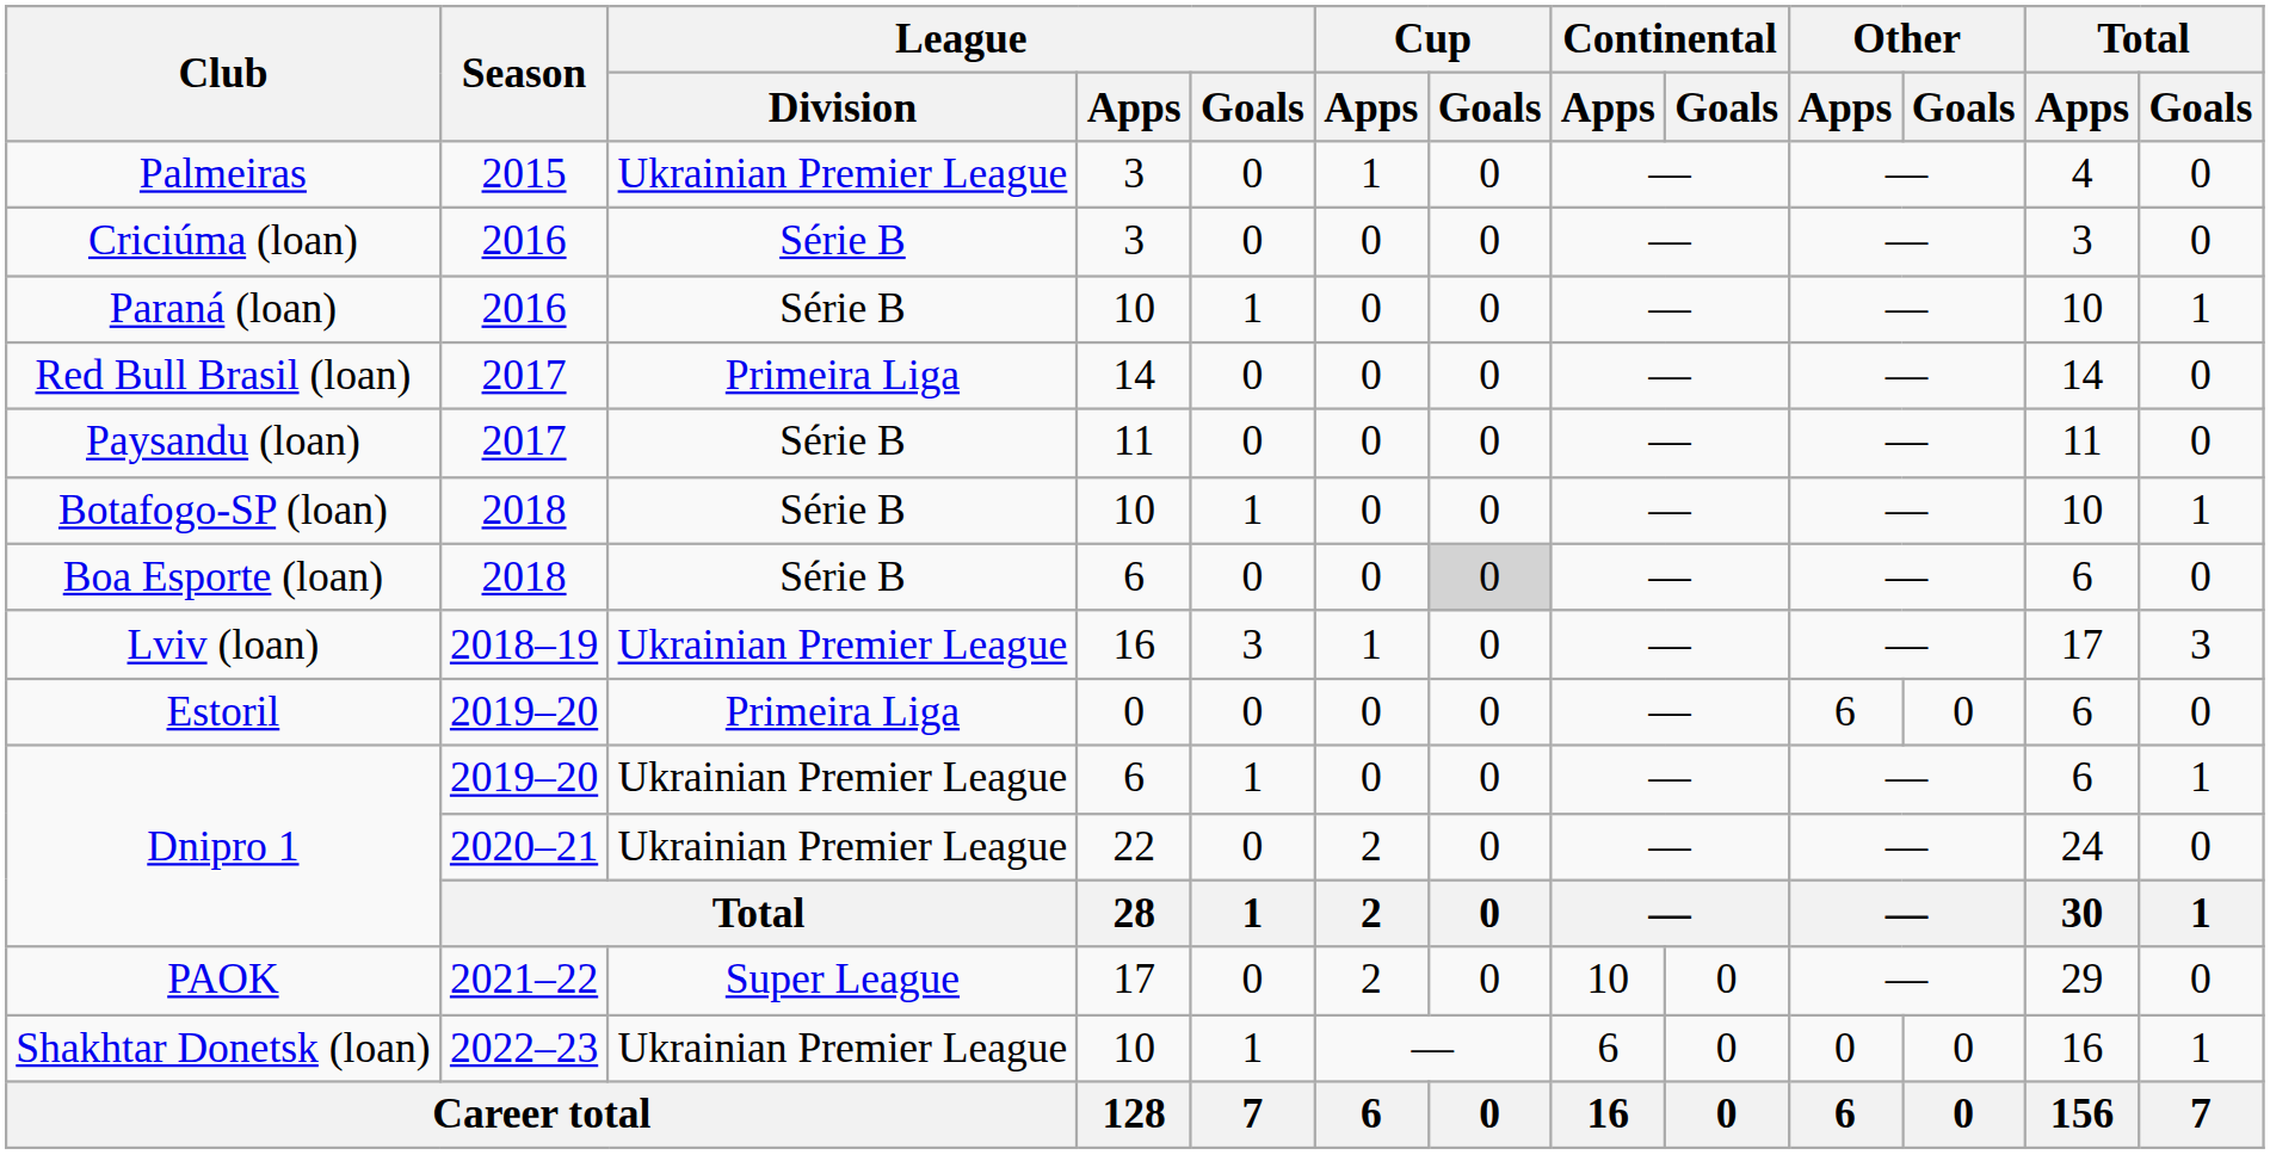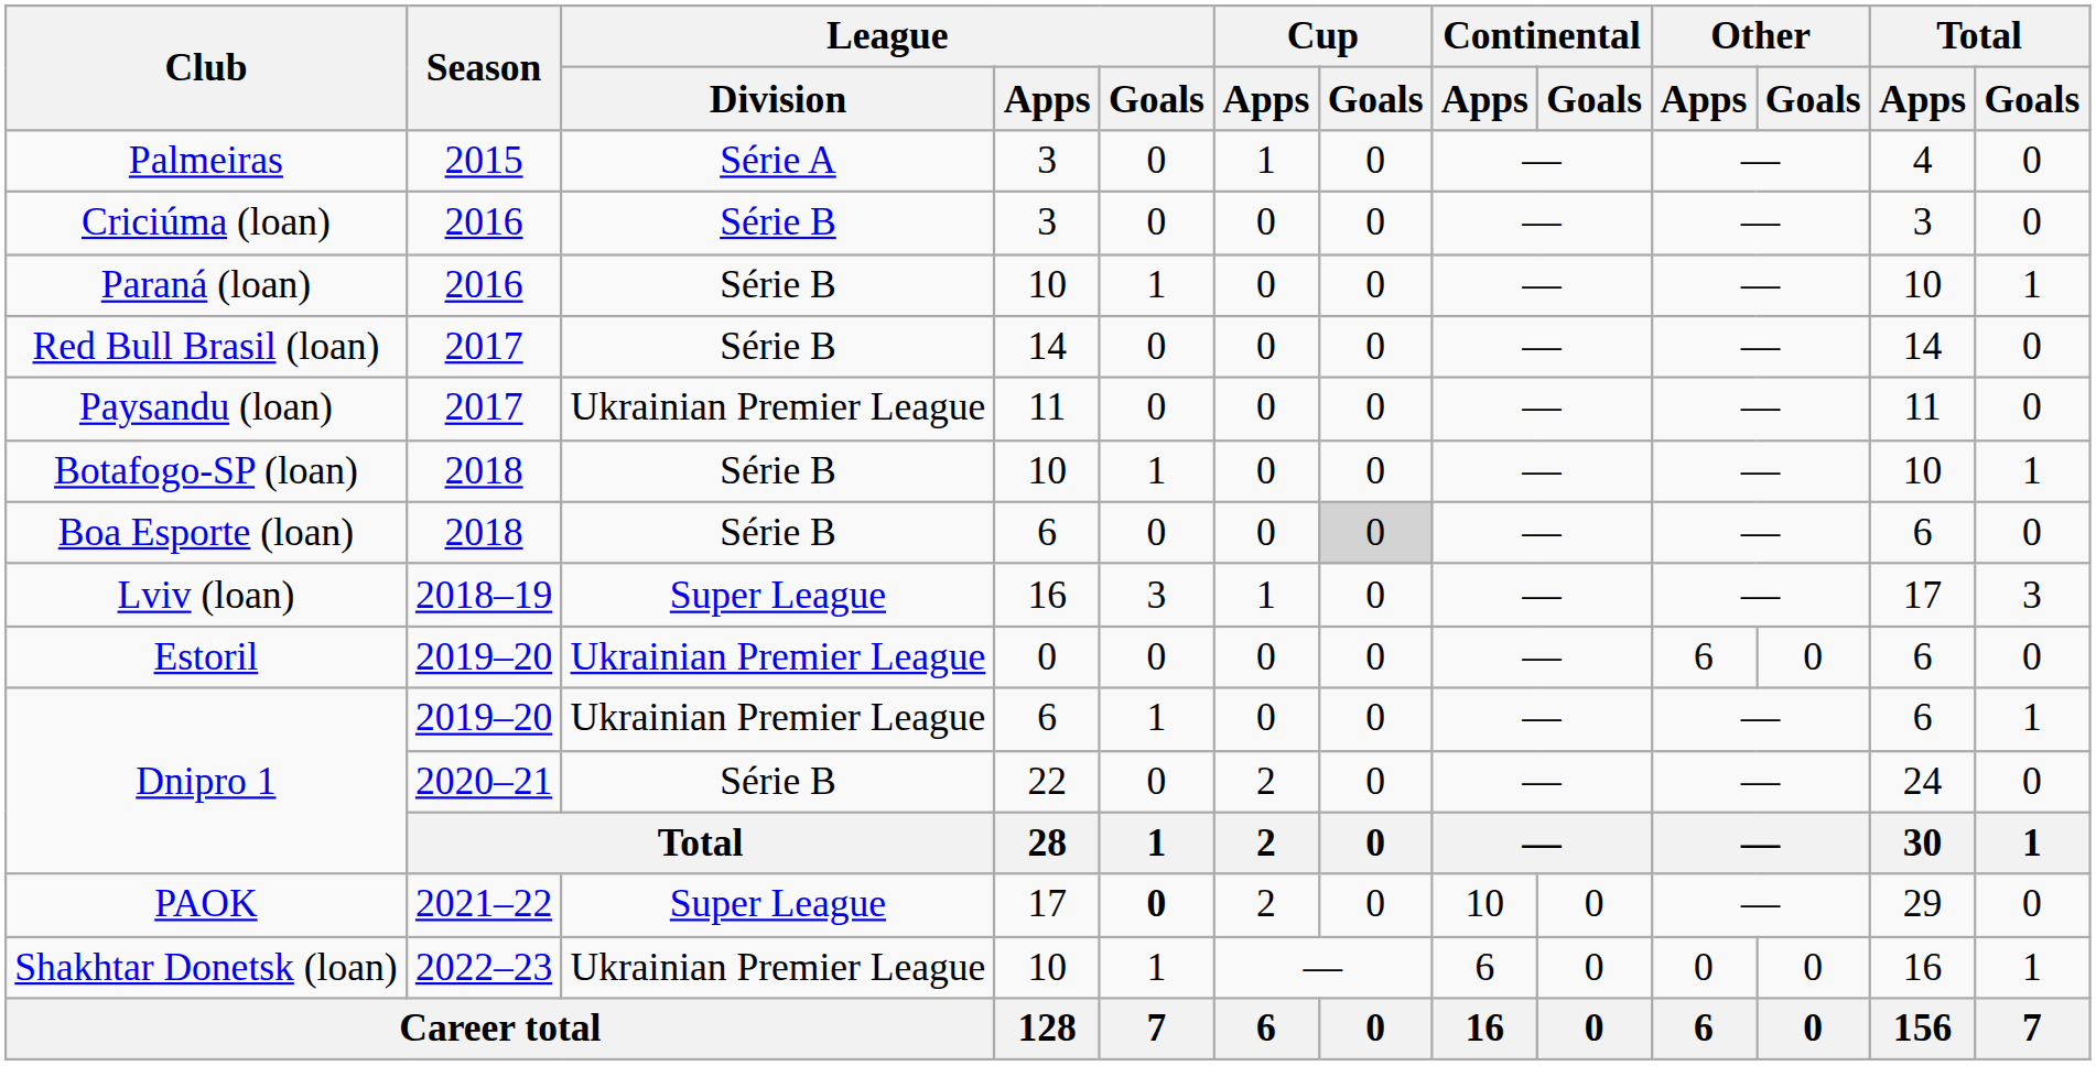Palmeiras | League / Division: Ukrainian Premier League -> Série A
Red Bull Brasil (loan) | League / Division: Primeira Liga -> Série B
Paysandu (loan) | League / Division: Série B -> Ukrainian Premier League
Lviv (loan) | League / Division: Ukrainian Premier League -> Super League
Estoril | League / Division: Primeira Liga -> Ukrainian Premier League
Dnipro 1 / 2020–21 | League / Division: Ukrainian Premier League -> Série B
PAOK | League / Goals: normal -> bold
